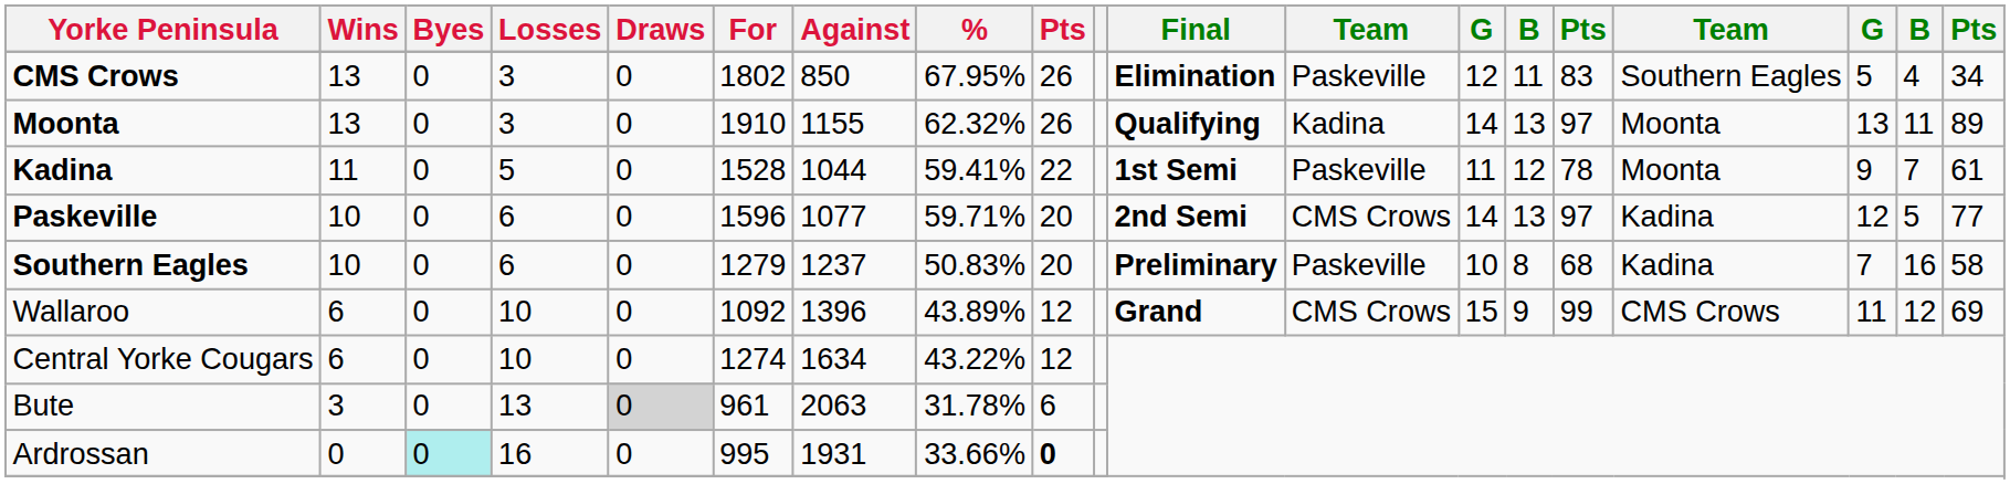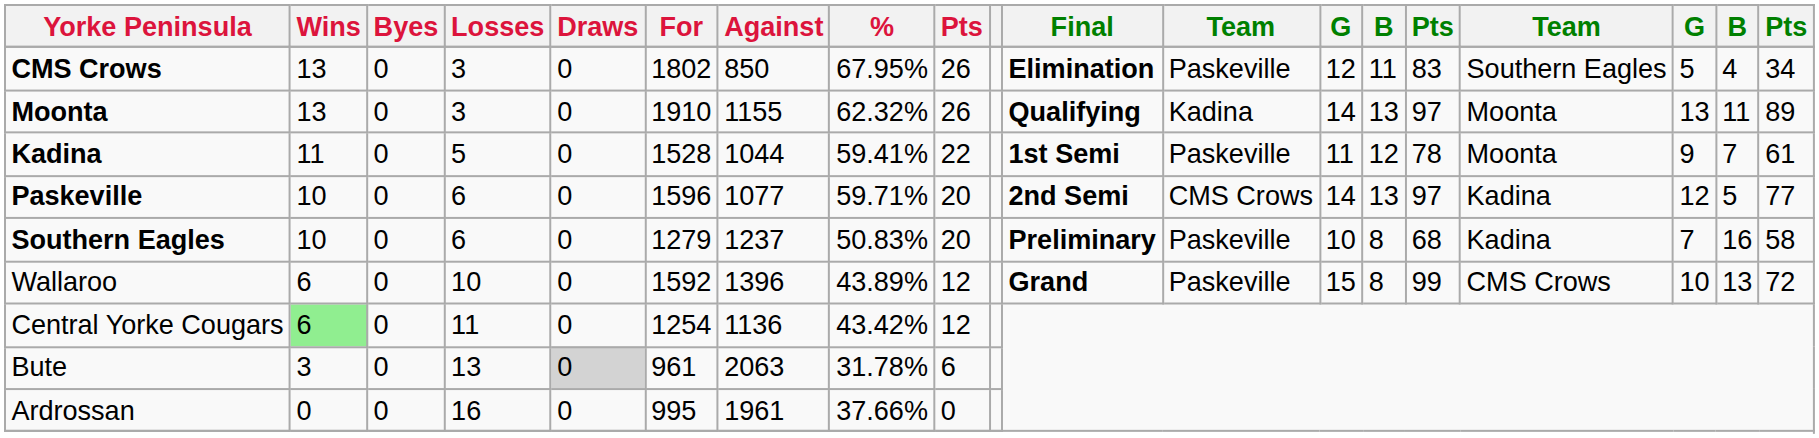Wallaroo | For: 1092 -> 1592
Wallaroo | column 12: CMS Crows -> Paskeville
Wallaroo | column 14: 9 -> 8
Wallaroo | column 17: 11 -> 10
Wallaroo | column 18: 12 -> 13
Wallaroo | column 19: 69 -> 72
Central Yorke Cougars | Wins: no background -> lightgreen background
Central Yorke Cougars | Losses: 10 -> 11
Central Yorke Cougars | For: 1274 -> 1254
Central Yorke Cougars | Against: 1634 -> 1136
Central Yorke Cougars | %: 43.22% -> 43.42%
Ardrossan | Byes: paleturquoise background -> no background
Ardrossan | Against: 1931 -> 1961
Ardrossan | %: 33.66% -> 37.66%
Ardrossan | column 9: bold -> normal
